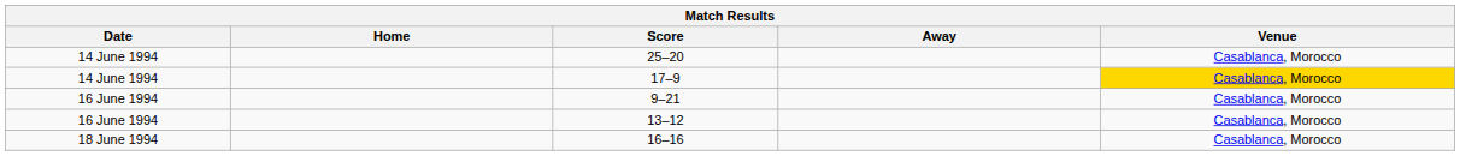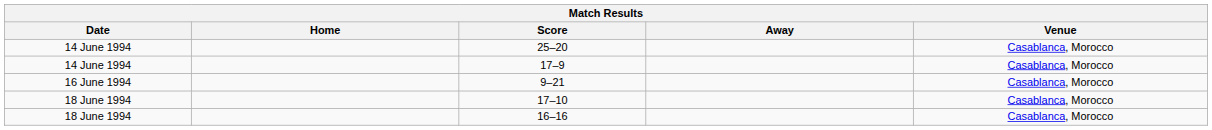17–9 | Venue: gold background -> no background
- row: 16 June 1994 | 13–12 | Casablanca, Morocco
+ row: 18 June 1994 | 17–10 | Casablanca, Morocco
